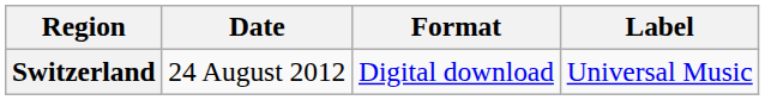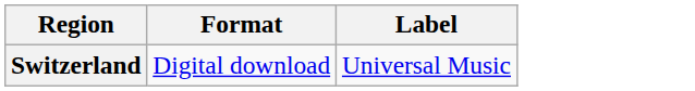- column: Date | 24 August 2012
